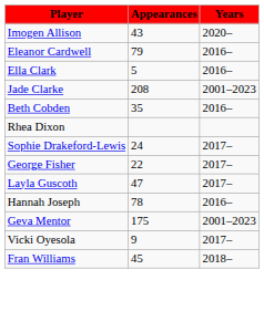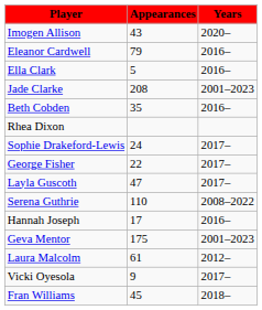+ row: Serena Guthrie | 110 | 2008–2022
Hannah Joseph | Appearances: 78 -> 17
+ row: Laura Malcolm | 61 | 2012–
